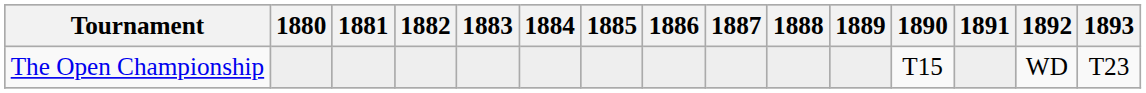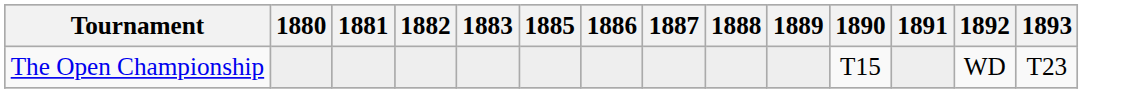- column: 1884
